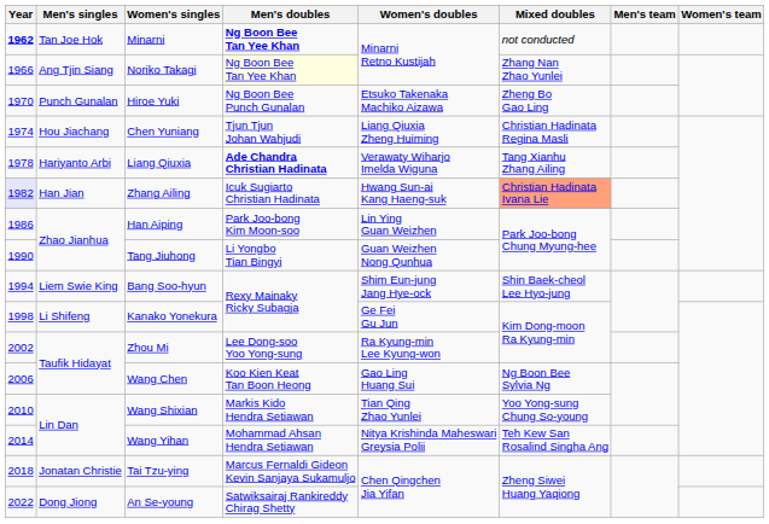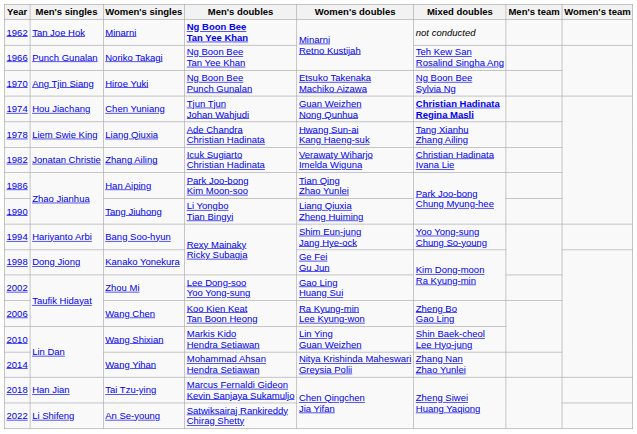Minarni | Year: bold -> normal
Noriko Takagi | Men's singles: Ang Tjin Siang -> Punch Gunalan
Noriko Takagi | Men's doubles: lightyellow background -> no background
Noriko Takagi | Mixed doubles: Zhang Nan Zhao Yunlei -> Teh Kew San Rosalind Singha Ang
Hiroe Yuki | Men's singles: Punch Gunalan -> Ang Tjin Siang
Hiroe Yuki | Mixed doubles: Zheng Bo Gao Ling -> Ng Boon Bee Sylvia Ng
Chen Yuniang | Women's doubles: Liang Qiuxia Zheng Huiming -> Guan Weizhen Nong Qunhua
Chen Yuniang | Mixed doubles: normal -> bold
Liang Qiuxia | Men's singles: Hariyanto Arbi -> Liem Swie King
Liang Qiuxia | Men's doubles: bold -> normal
Liang Qiuxia | Women's doubles: Verawaty Wiharjo Imelda Wiguna -> Hwang Sun-ai Kang Haeng-suk
Zhang Ailing | Year: lavender background -> no background
Zhang Ailing | Men's singles: Han Jian -> Jonatan Christie
Zhang Ailing | Women's doubles: Hwang Sun-ai Kang Haeng-suk -> Verawaty Wiharjo Imelda Wiguna
Zhang Ailing | Mixed doubles: lightsalmon background -> no background
Han Aiping | Women's doubles: Lin Ying Guan Weizhen -> Tian Qing Zhao Yunlei
Tang Jiuhong | Women's doubles: Guan Weizhen Nong Qunhua -> Liang Qiuxia Zheng Huiming
Bang Soo-hyun | Men's singles: Liem Swie King -> Hariyanto Arbi
Bang Soo-hyun | Mixed doubles: Shin Baek-cheol Lee Hyo-jung -> Yoo Yong-sung Chung So-young
Kanako Yonekura | Men's singles: Li Shifeng -> Dong Jiong
Zhou Mi | Women's doubles: Ra Kyung-min Lee Kyung-won -> Gao Ling Huang Sui
Wang Chen | Women's doubles: Gao Ling Huang Sui -> Ra Kyung-min Lee Kyung-won
Wang Chen | Mixed doubles: Ng Boon Bee Sylvia Ng -> Zheng Bo Gao Ling
Wang Shixian | Women's doubles: Tian Qing Zhao Yunlei -> Lin Ying Guan Weizhen
Wang Shixian | Mixed doubles: Yoo Yong-sung Chung So-young -> Shin Baek-cheol Lee Hyo-jung
Wang Yihan | Mixed doubles: Teh Kew San Rosalind Singha Ang -> Zhang Nan Zhao Yunlei
Tai Tzu-ying | Men's singles: Jonatan Christie -> Han Jian
An Se-young | Men's singles: Dong Jiong -> Li Shifeng
